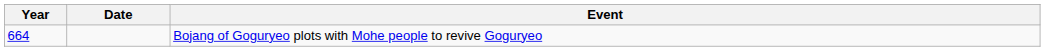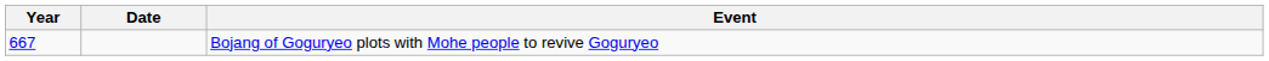Bojang of Goguryeo plots with Mohe people to revive Goguryeo | Year: 664 -> 667
